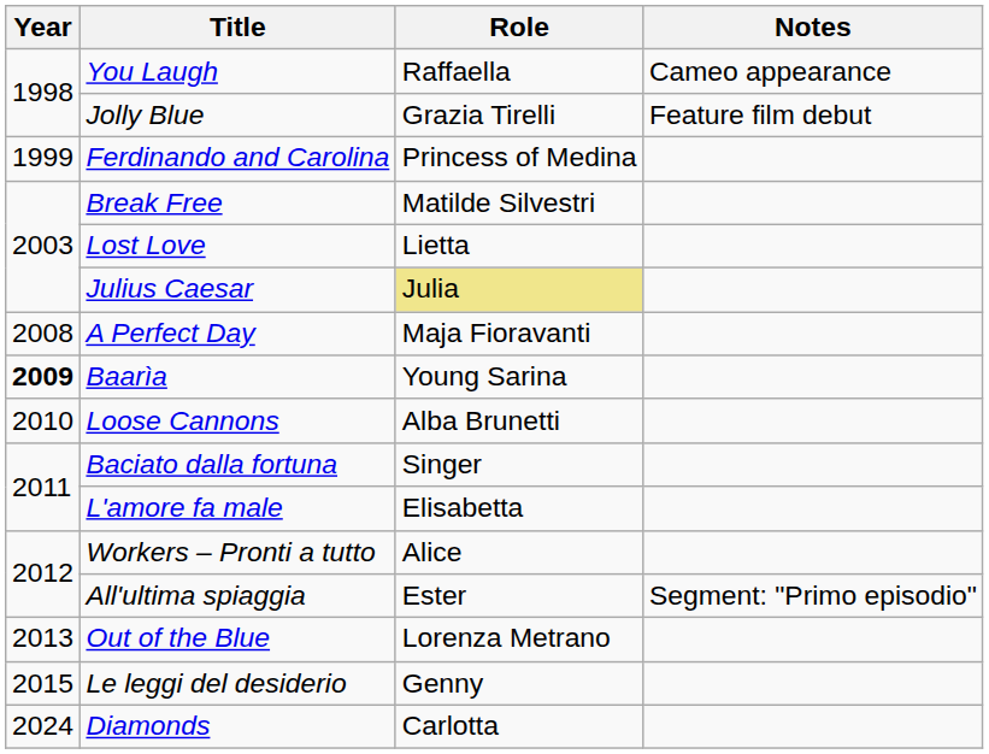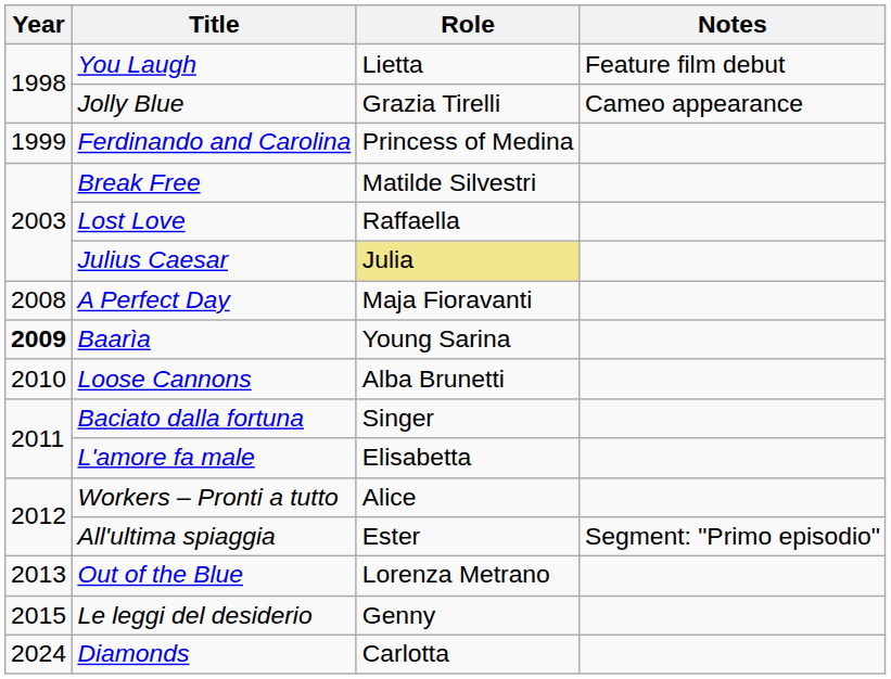You Laugh | Role: Raffaella -> Lietta
You Laugh | Notes: Cameo appearance -> Feature film debut
Jolly Blue | Notes: Feature film debut -> Cameo appearance
Lost Love | Role: Lietta -> Raffaella
